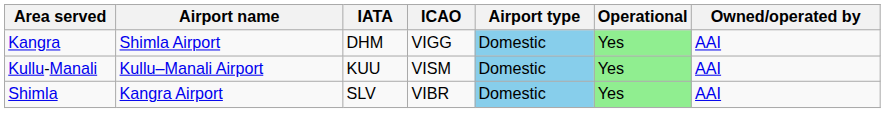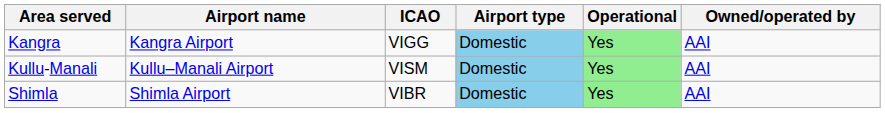- column: IATA | DHM | KUU | SLV
Kangra | Airport name: Shimla Airport -> Kangra Airport
Shimla | Airport name: Kangra Airport -> Shimla Airport
